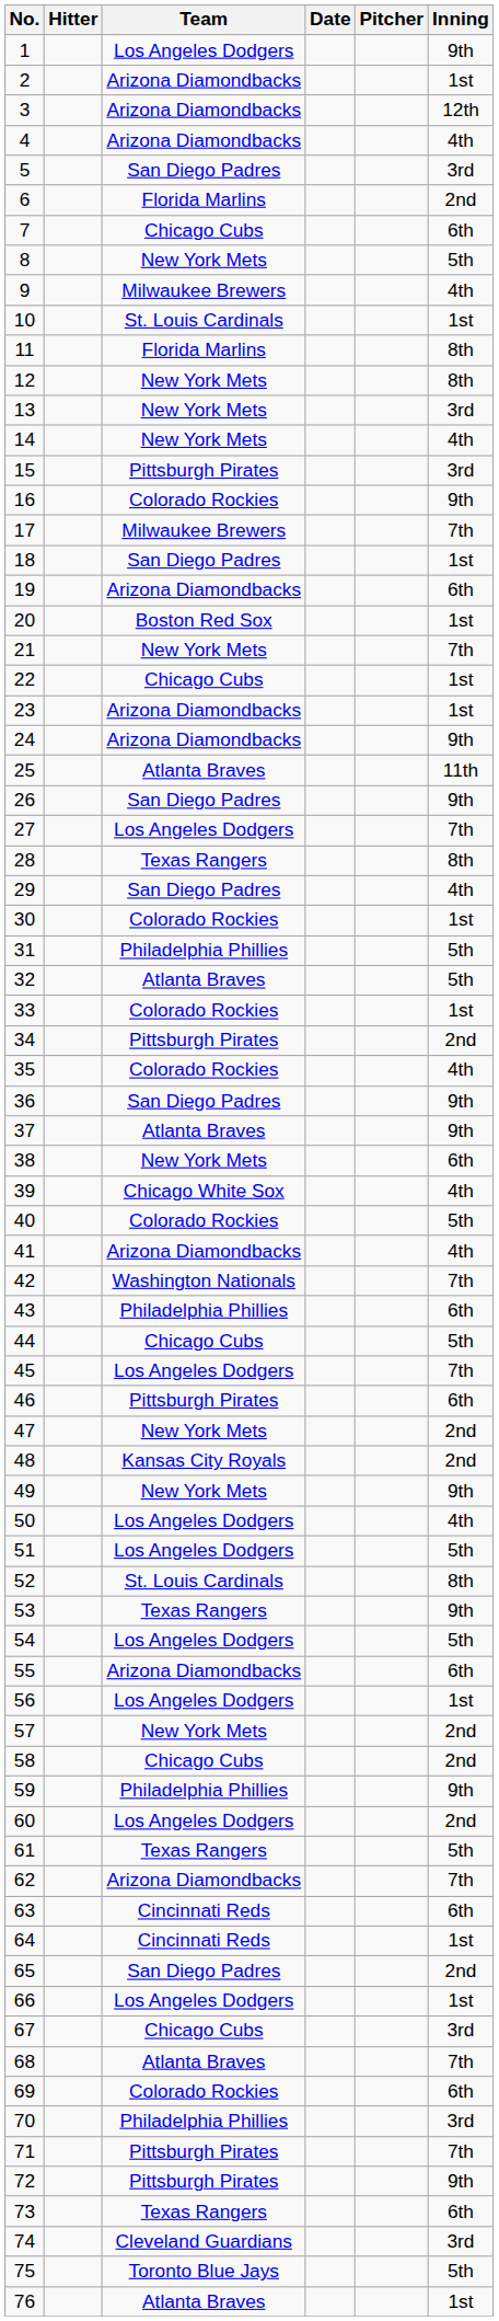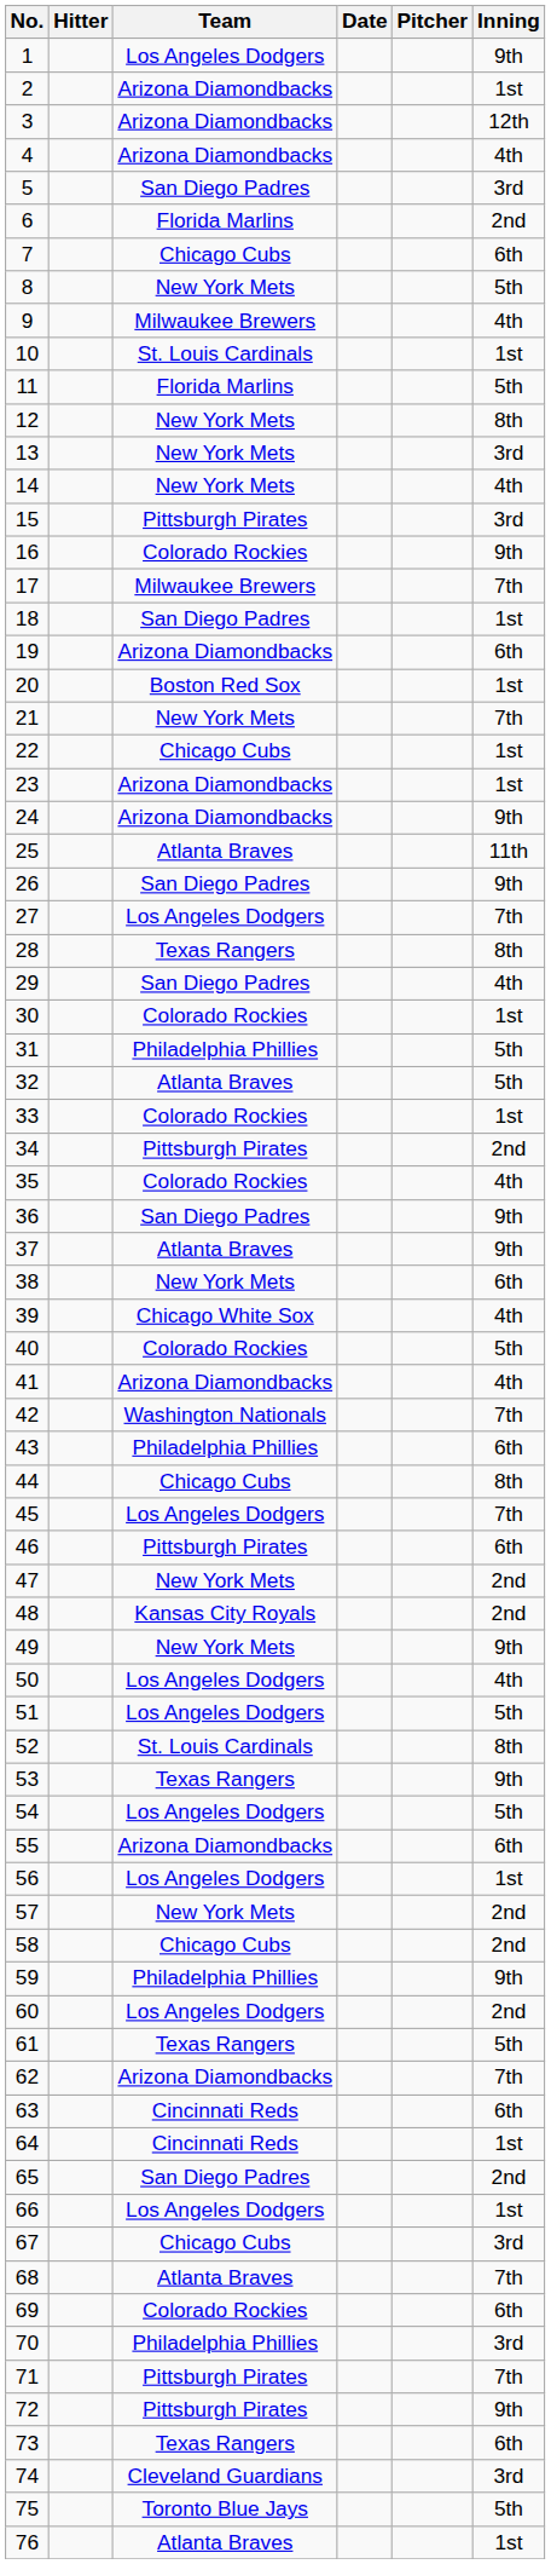11 | Inning: 8th -> 5th
44 | Inning: 5th -> 8th
